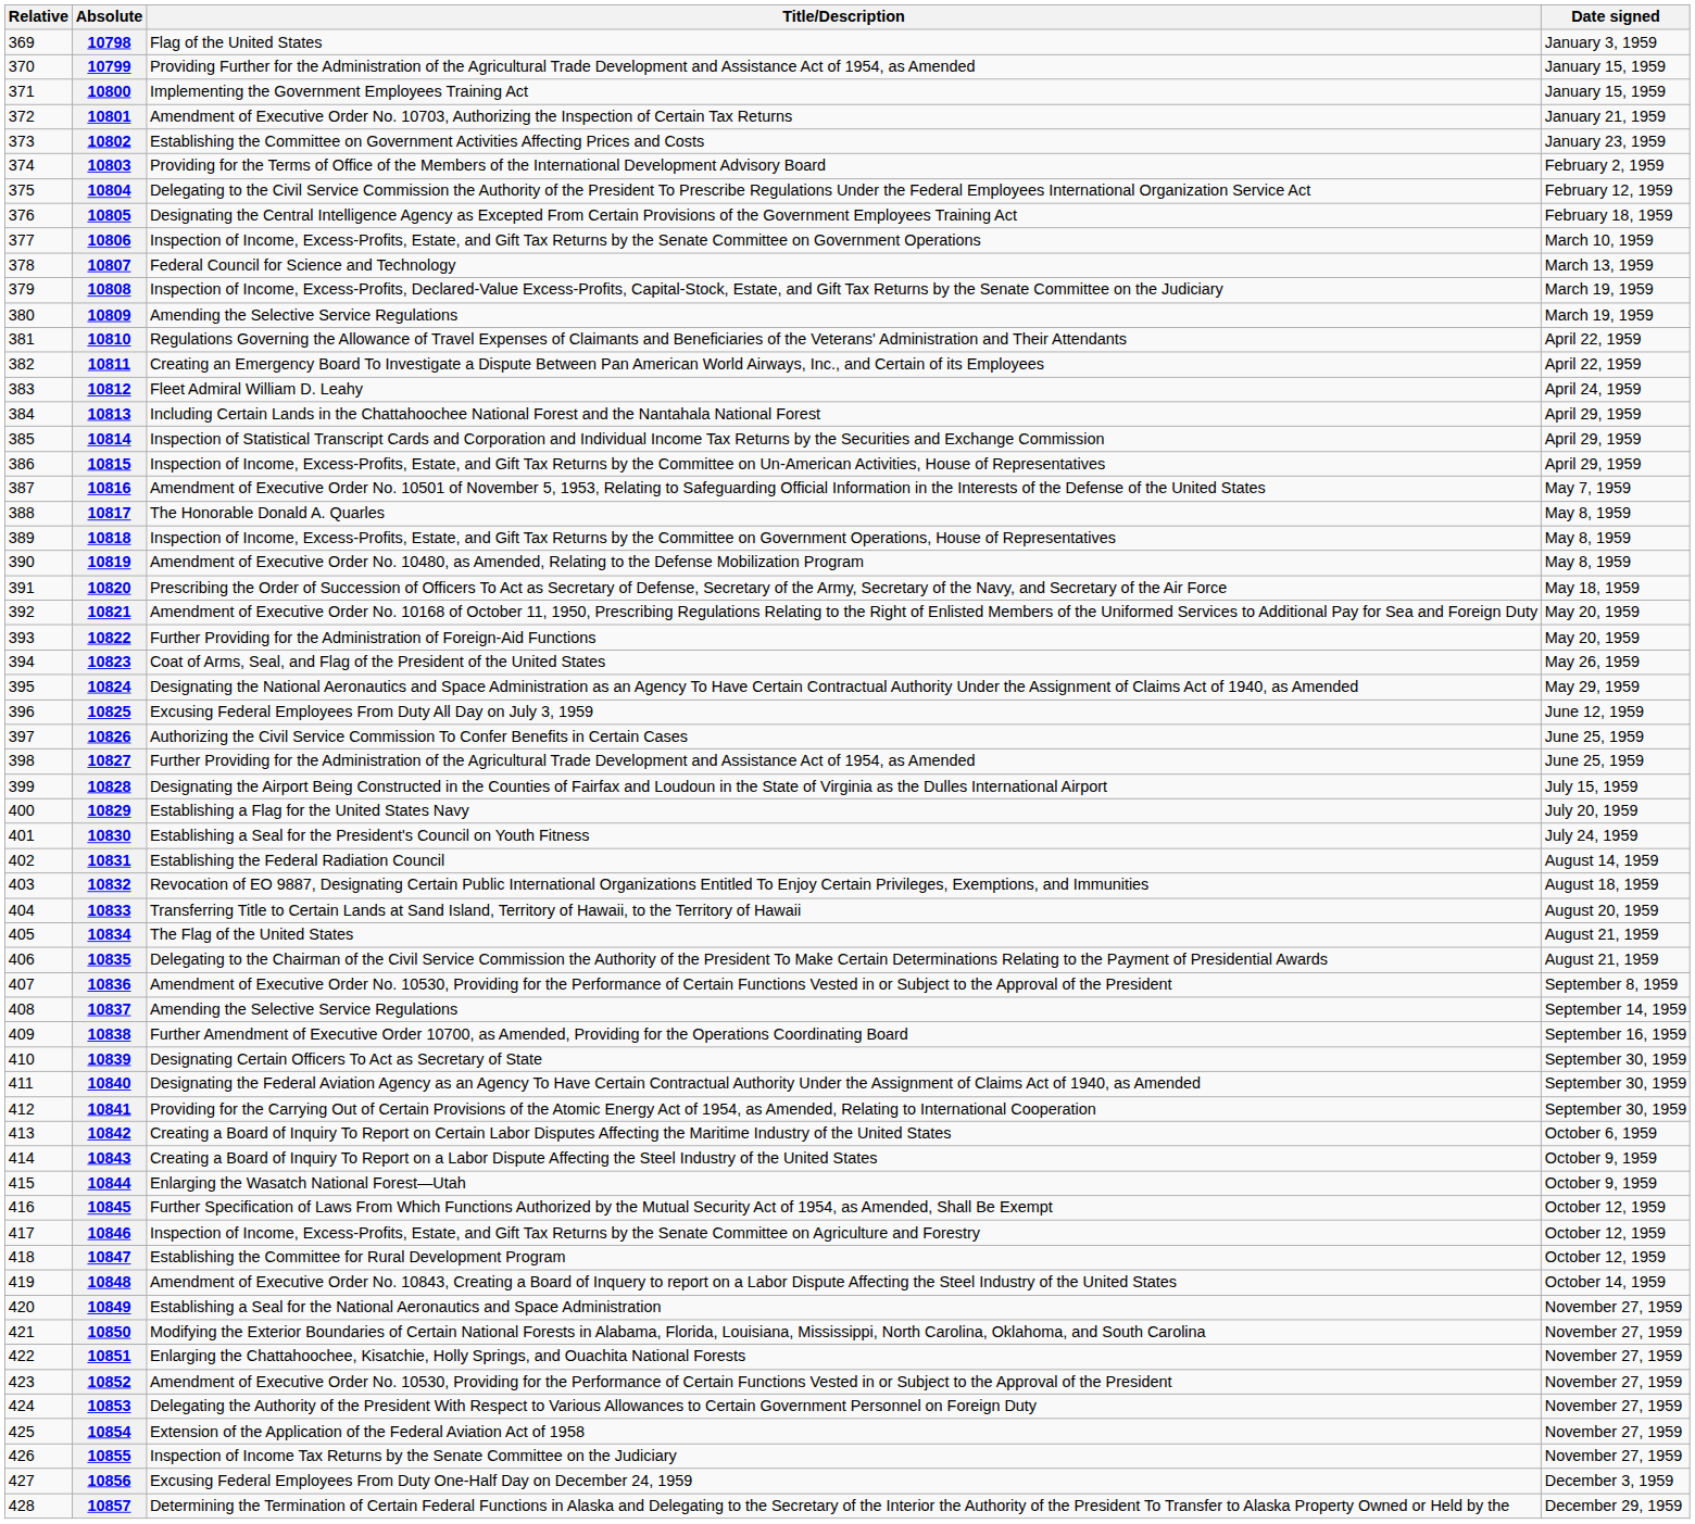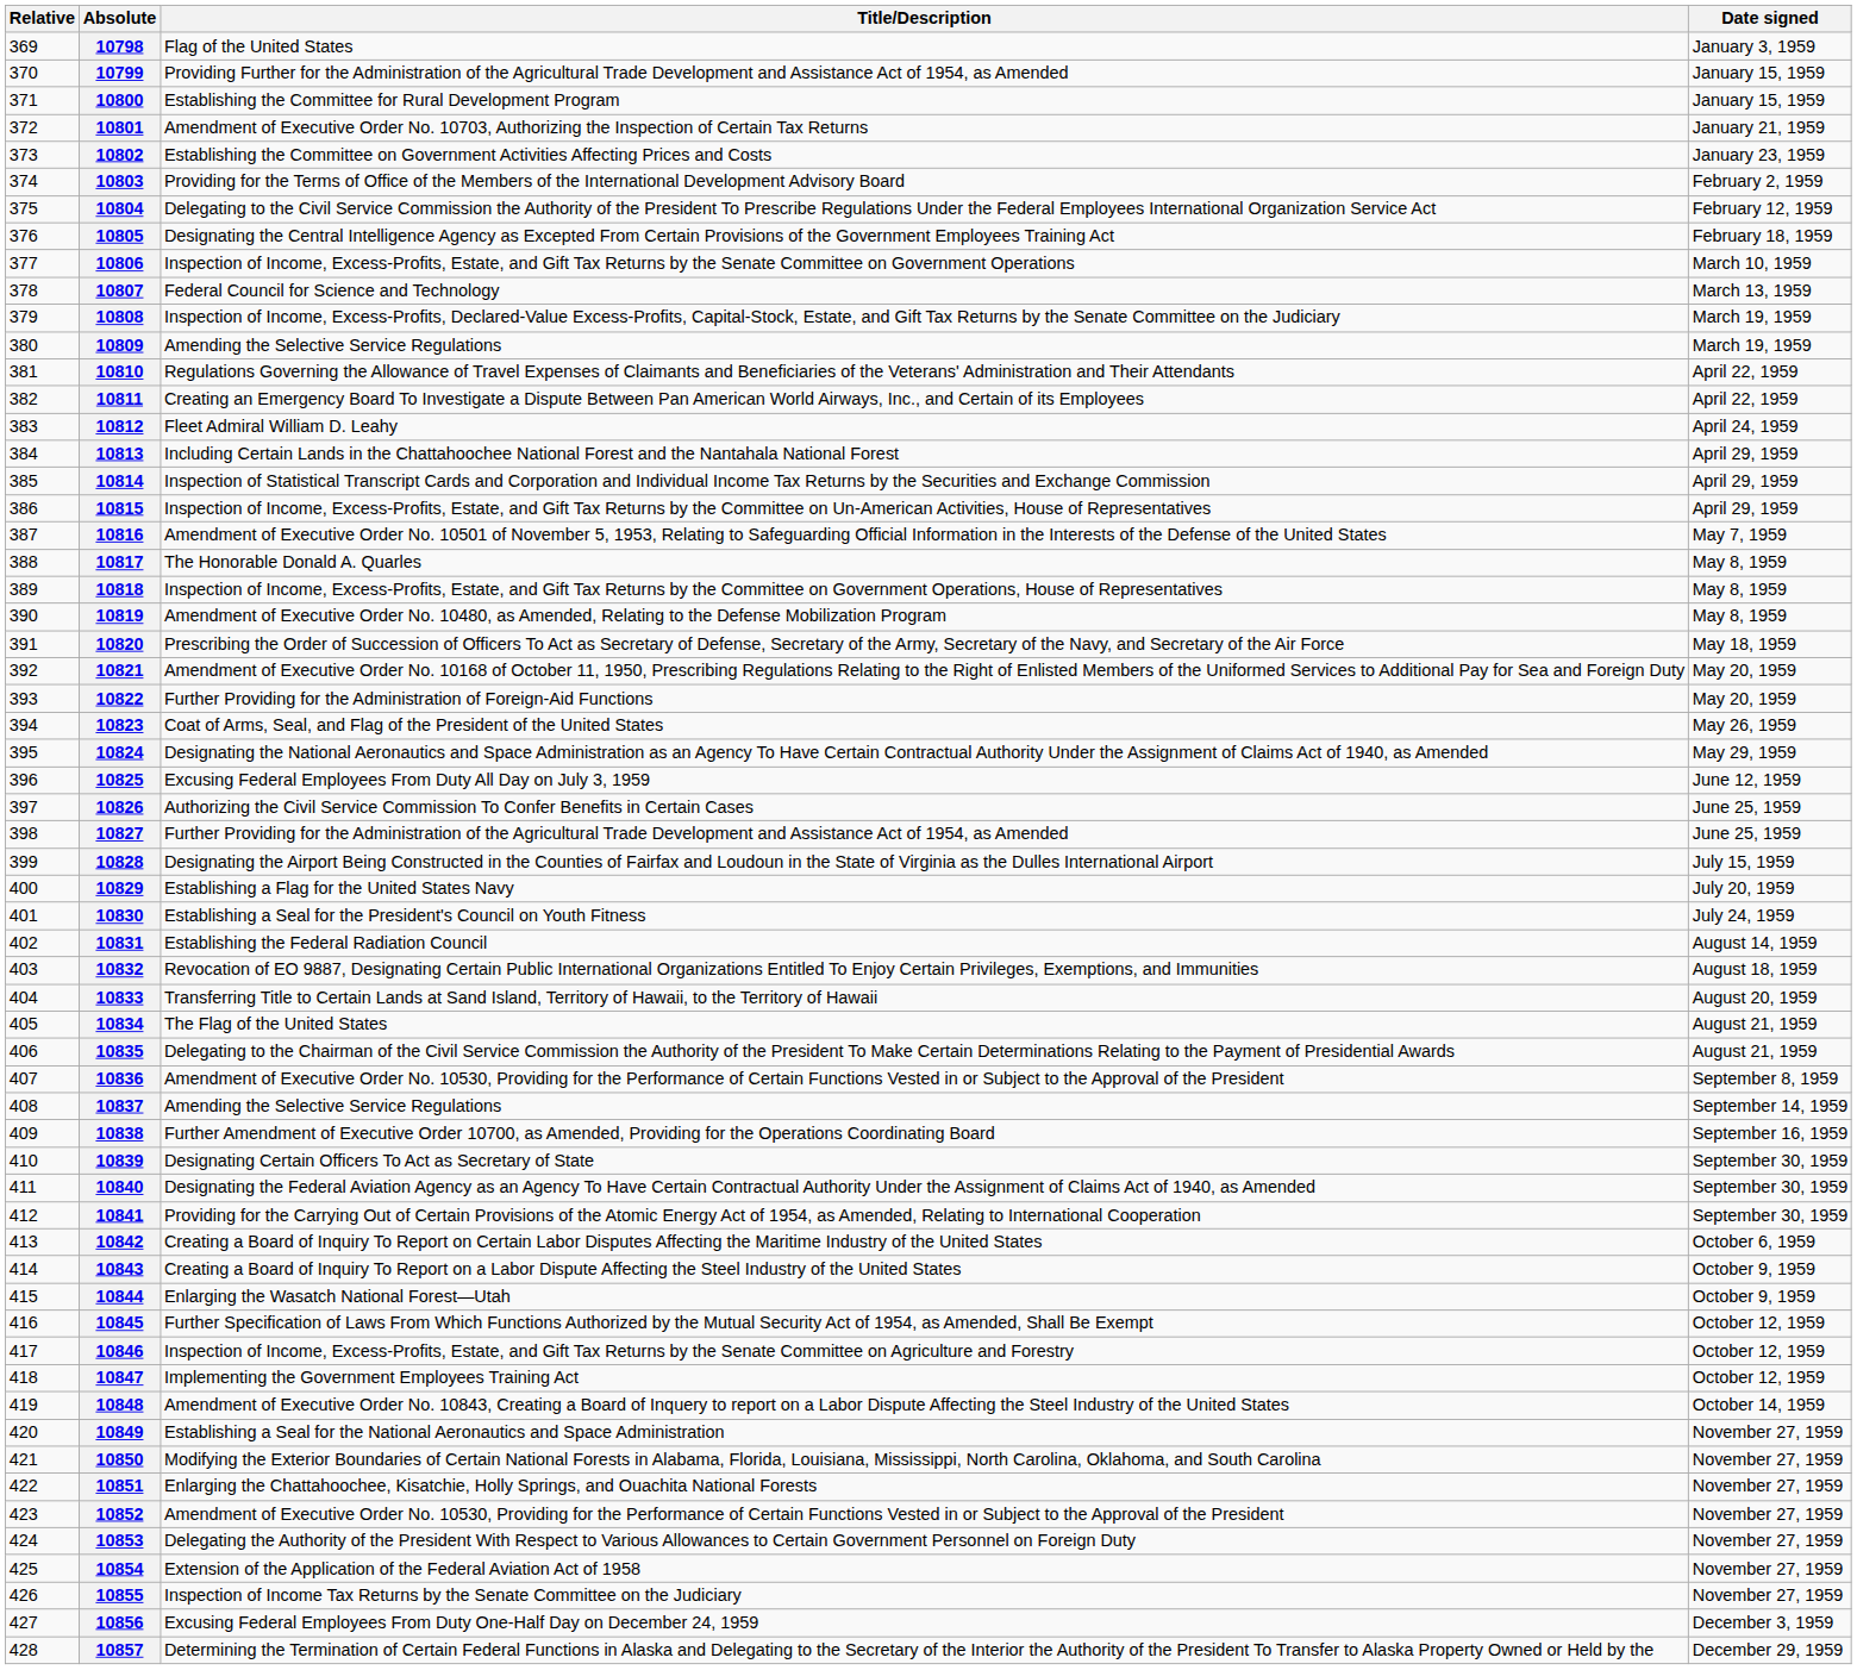10800 | Title/Description: Implementing the Government Employees Training Act -> Establishing the Committee for Rural Development Program
10847 | Title/Description: Establishing the Committee for Rural Development Program -> Implementing the Government Employees Training Act
